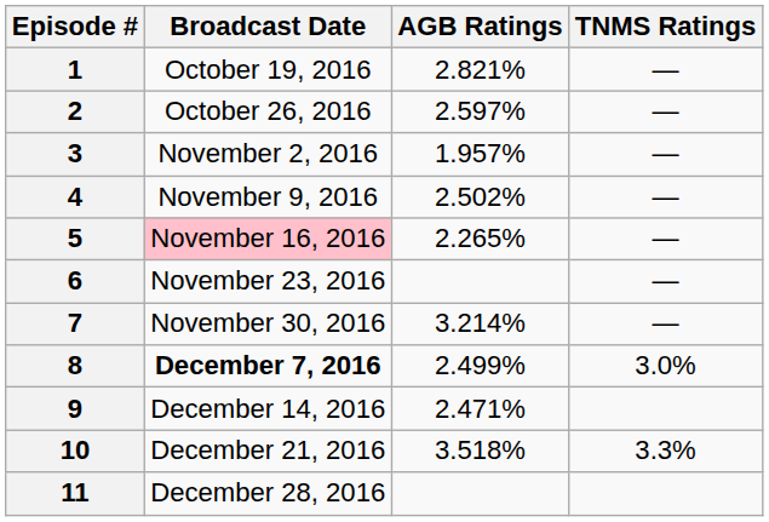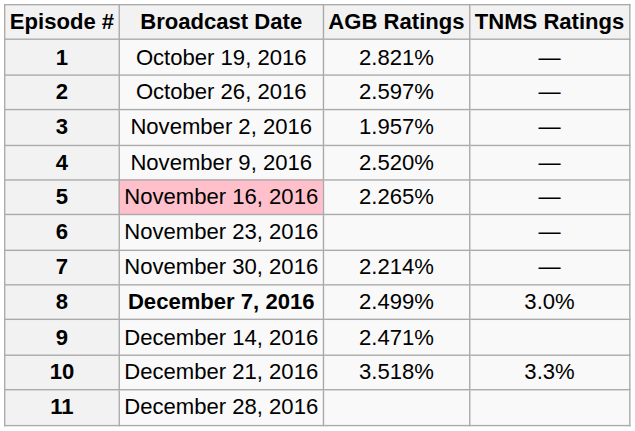4 | AGB Ratings: 2.502% -> 2.520%
7 | AGB Ratings: 3.214% -> 2.214%
